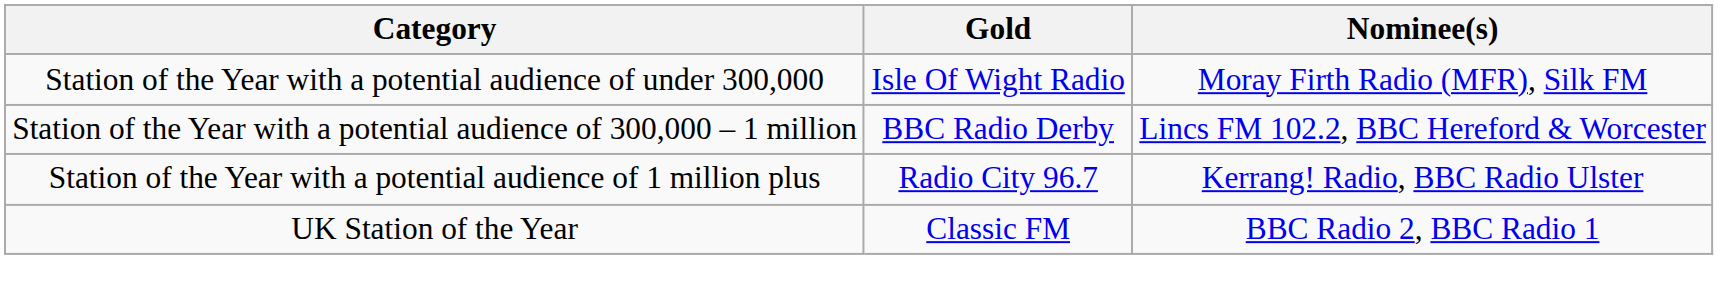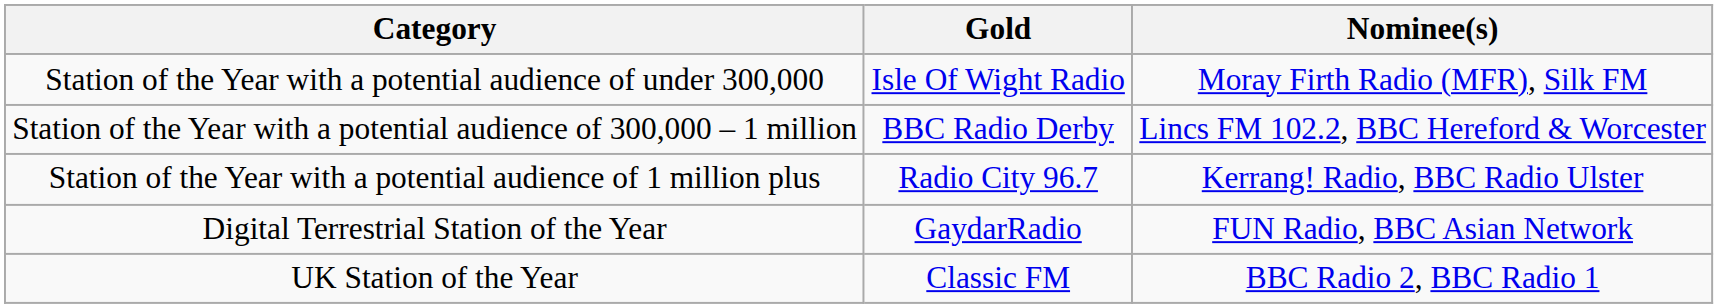+ row: Digital Terrestrial Station of the Year | GaydarRadio | FUN Radio, BBC Asian Network
